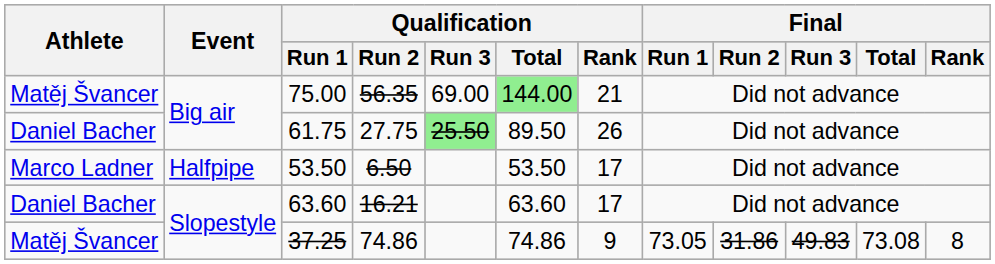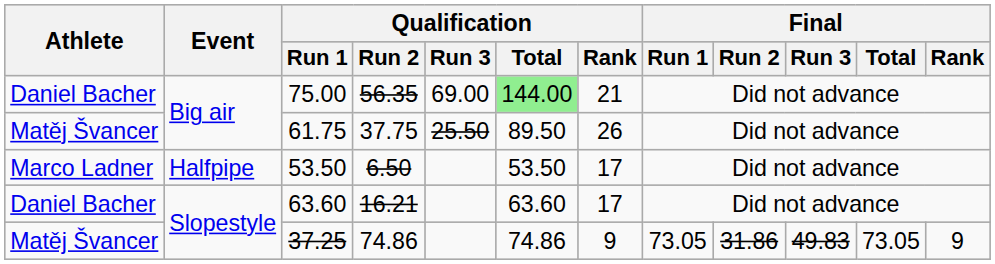75.00 | Athlete: Matěj Švancer -> Daniel Bacher
61.75 | Athlete: Daniel Bacher -> Matěj Švancer
61.75 | Qualification / Run 2: 27.75 -> 37.75
61.75 | Qualification / Run 3: lightgreen background -> no background
37.25 | Final / Total: 73.08 -> 73.05
37.25 | Final / Rank: 8 -> 9
